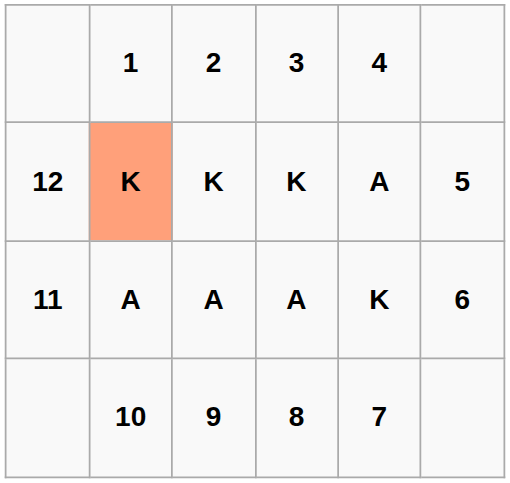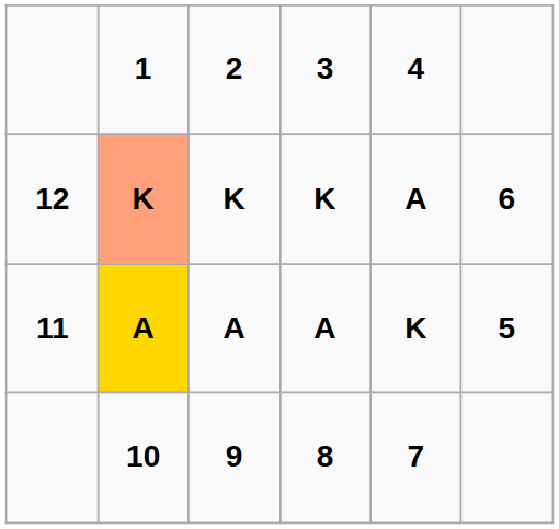12 | column 6: 5 -> 6
11 | 1: no background -> gold background
11 | column 6: 6 -> 5
